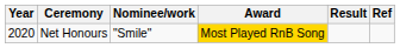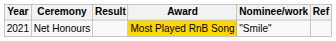columns swapped: Nominee/work <-> Result
Net Honours | Year: 2020 -> 2021
